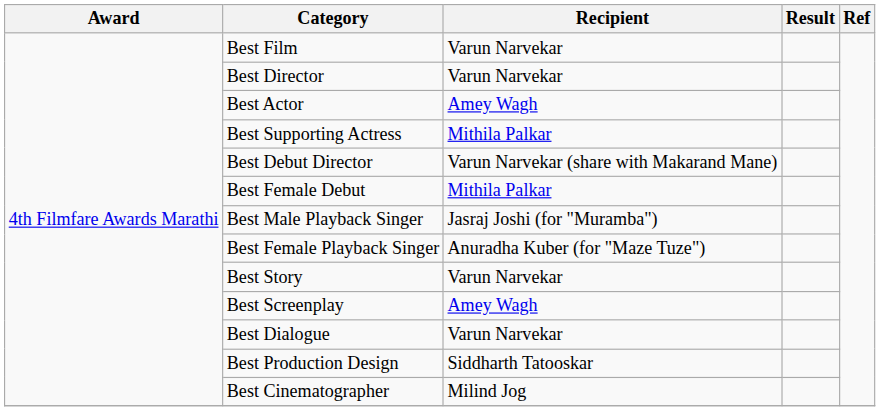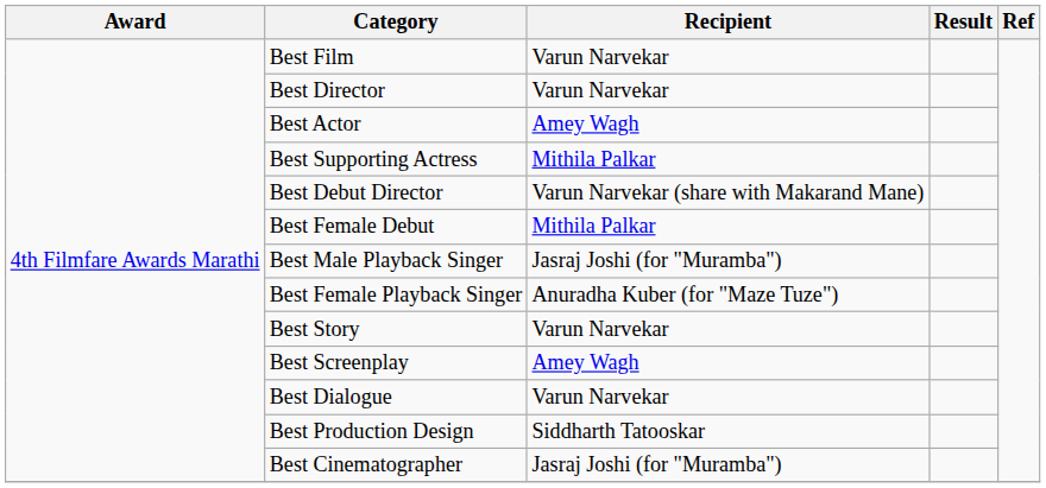Best Cinematographer | Recipient: Milind Jog -> Jasraj Joshi (for "Muramba")
